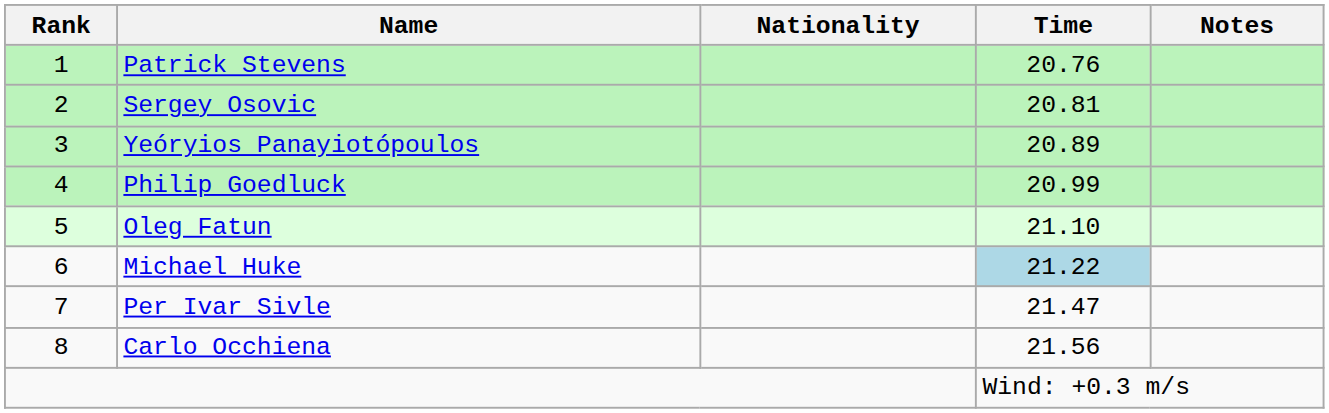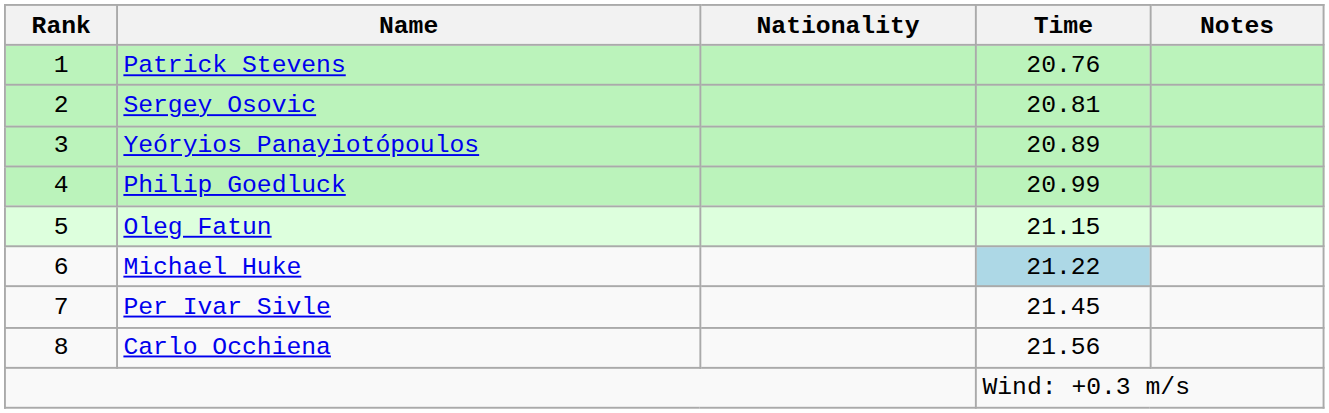Oleg Fatun | Time: 21.10 -> 21.15
Per Ivar Sivle | Time: 21.47 -> 21.45
